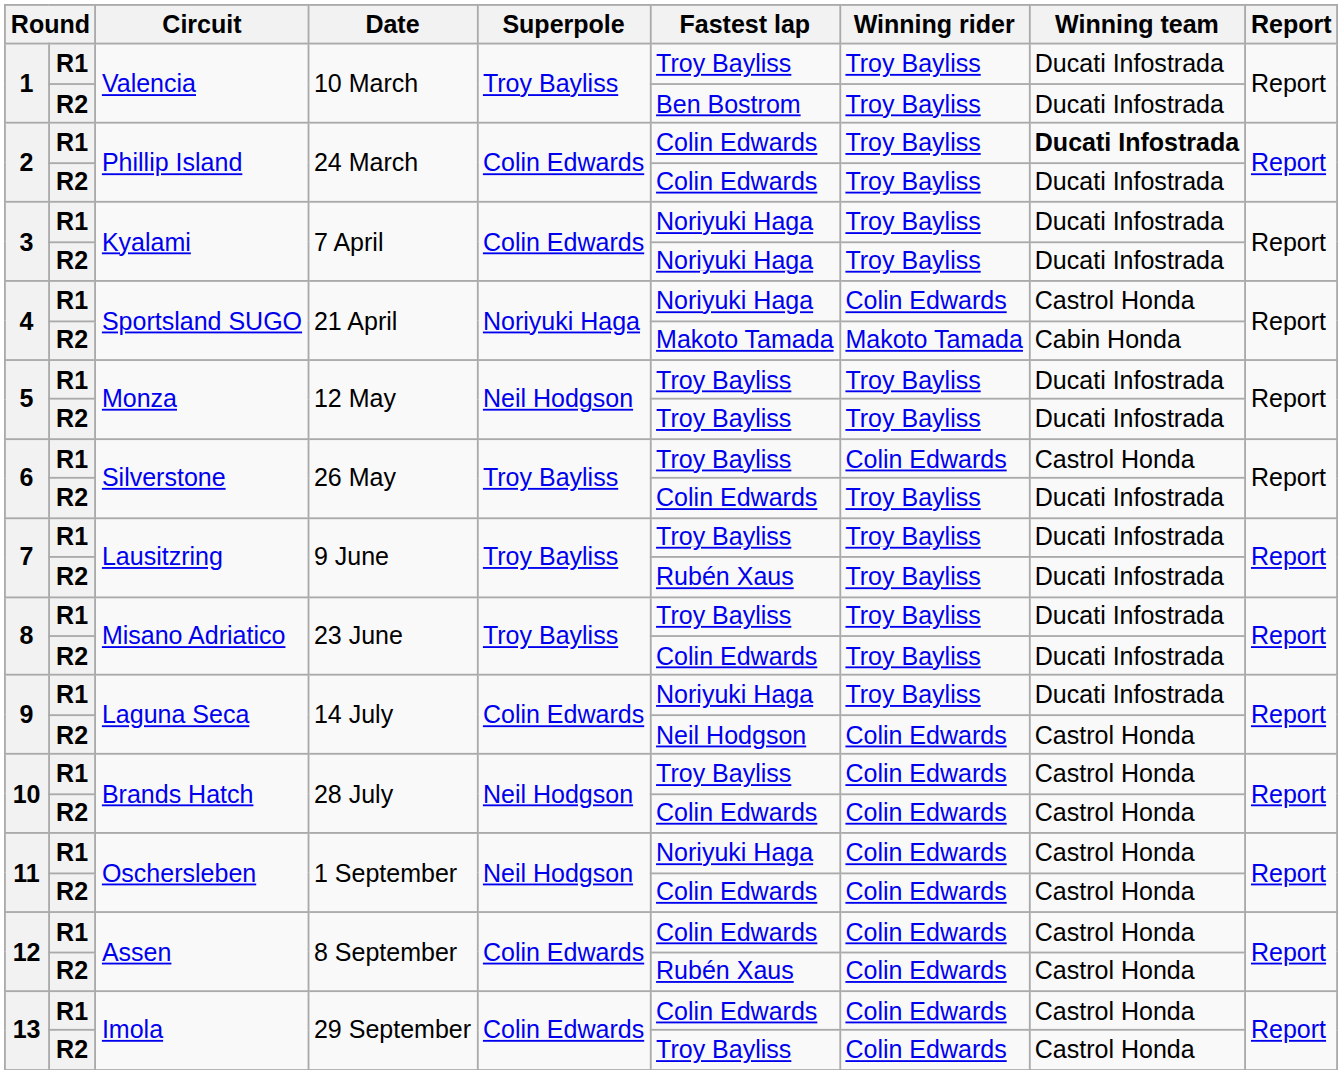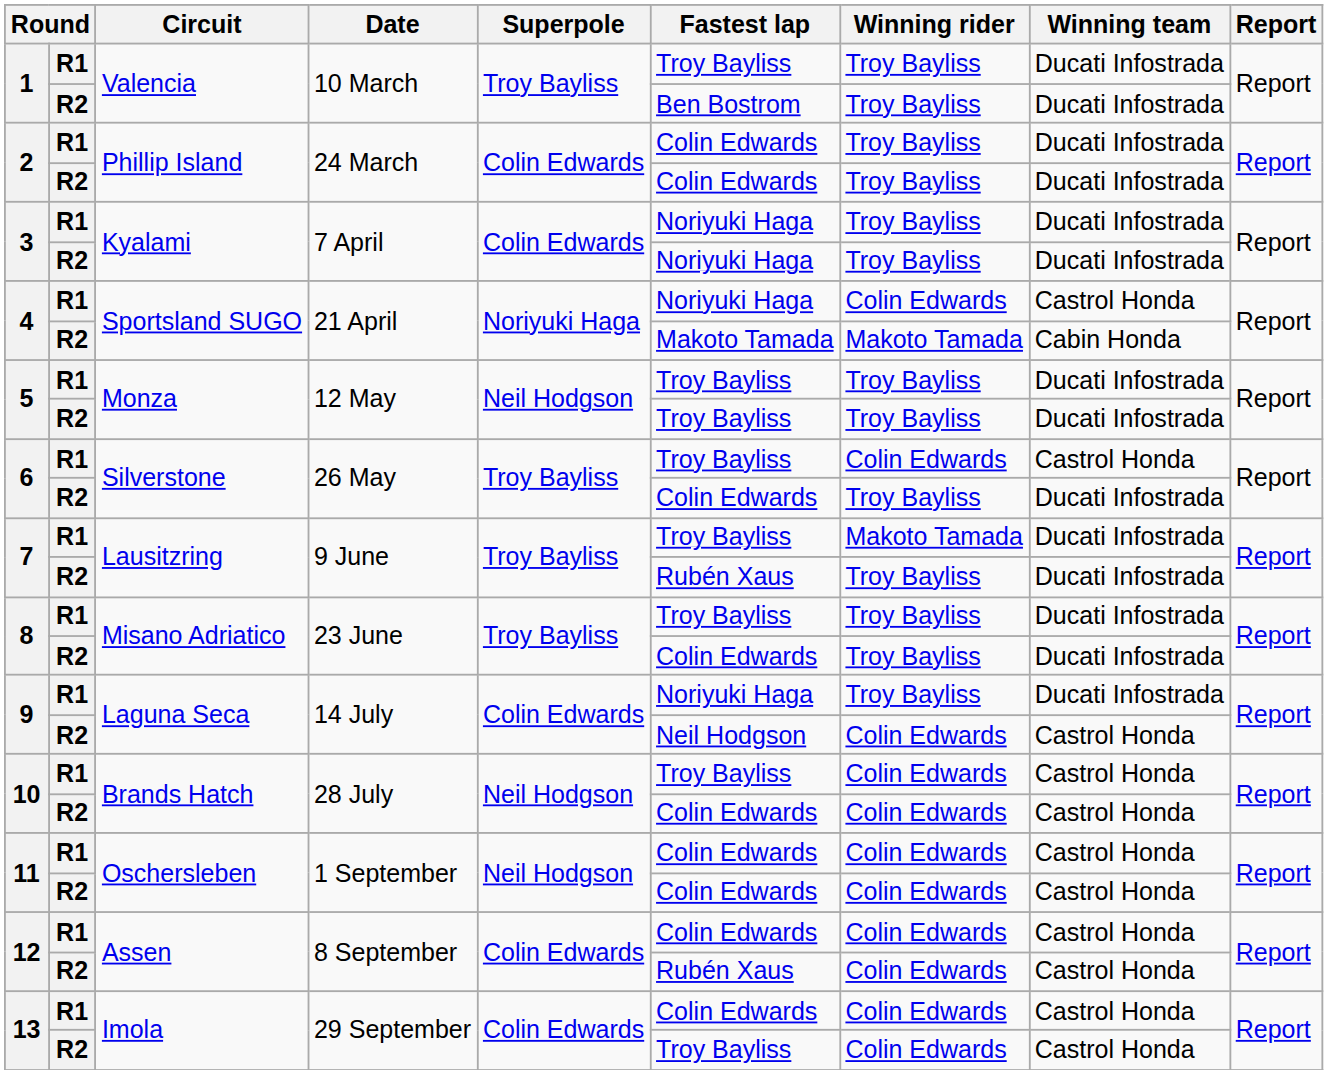2 / R1 | Winning team: bold -> normal
7 / R1 | Winning rider: Troy Bayliss -> Makoto Tamada
11 / R1 | Fastest lap: Noriyuki Haga -> Colin Edwards
